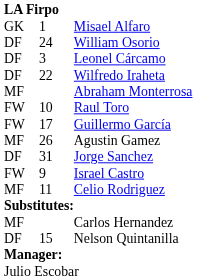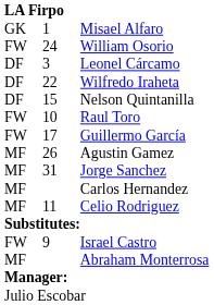William Osorio | column 1: DF -> FW
rows swapped: Nelson Quintanilla <-> Abraham Monterrosa
Jorge Sanchez | column 1: DF -> MF
rows swapped: Israel Castro <-> Carlos Hernandez
